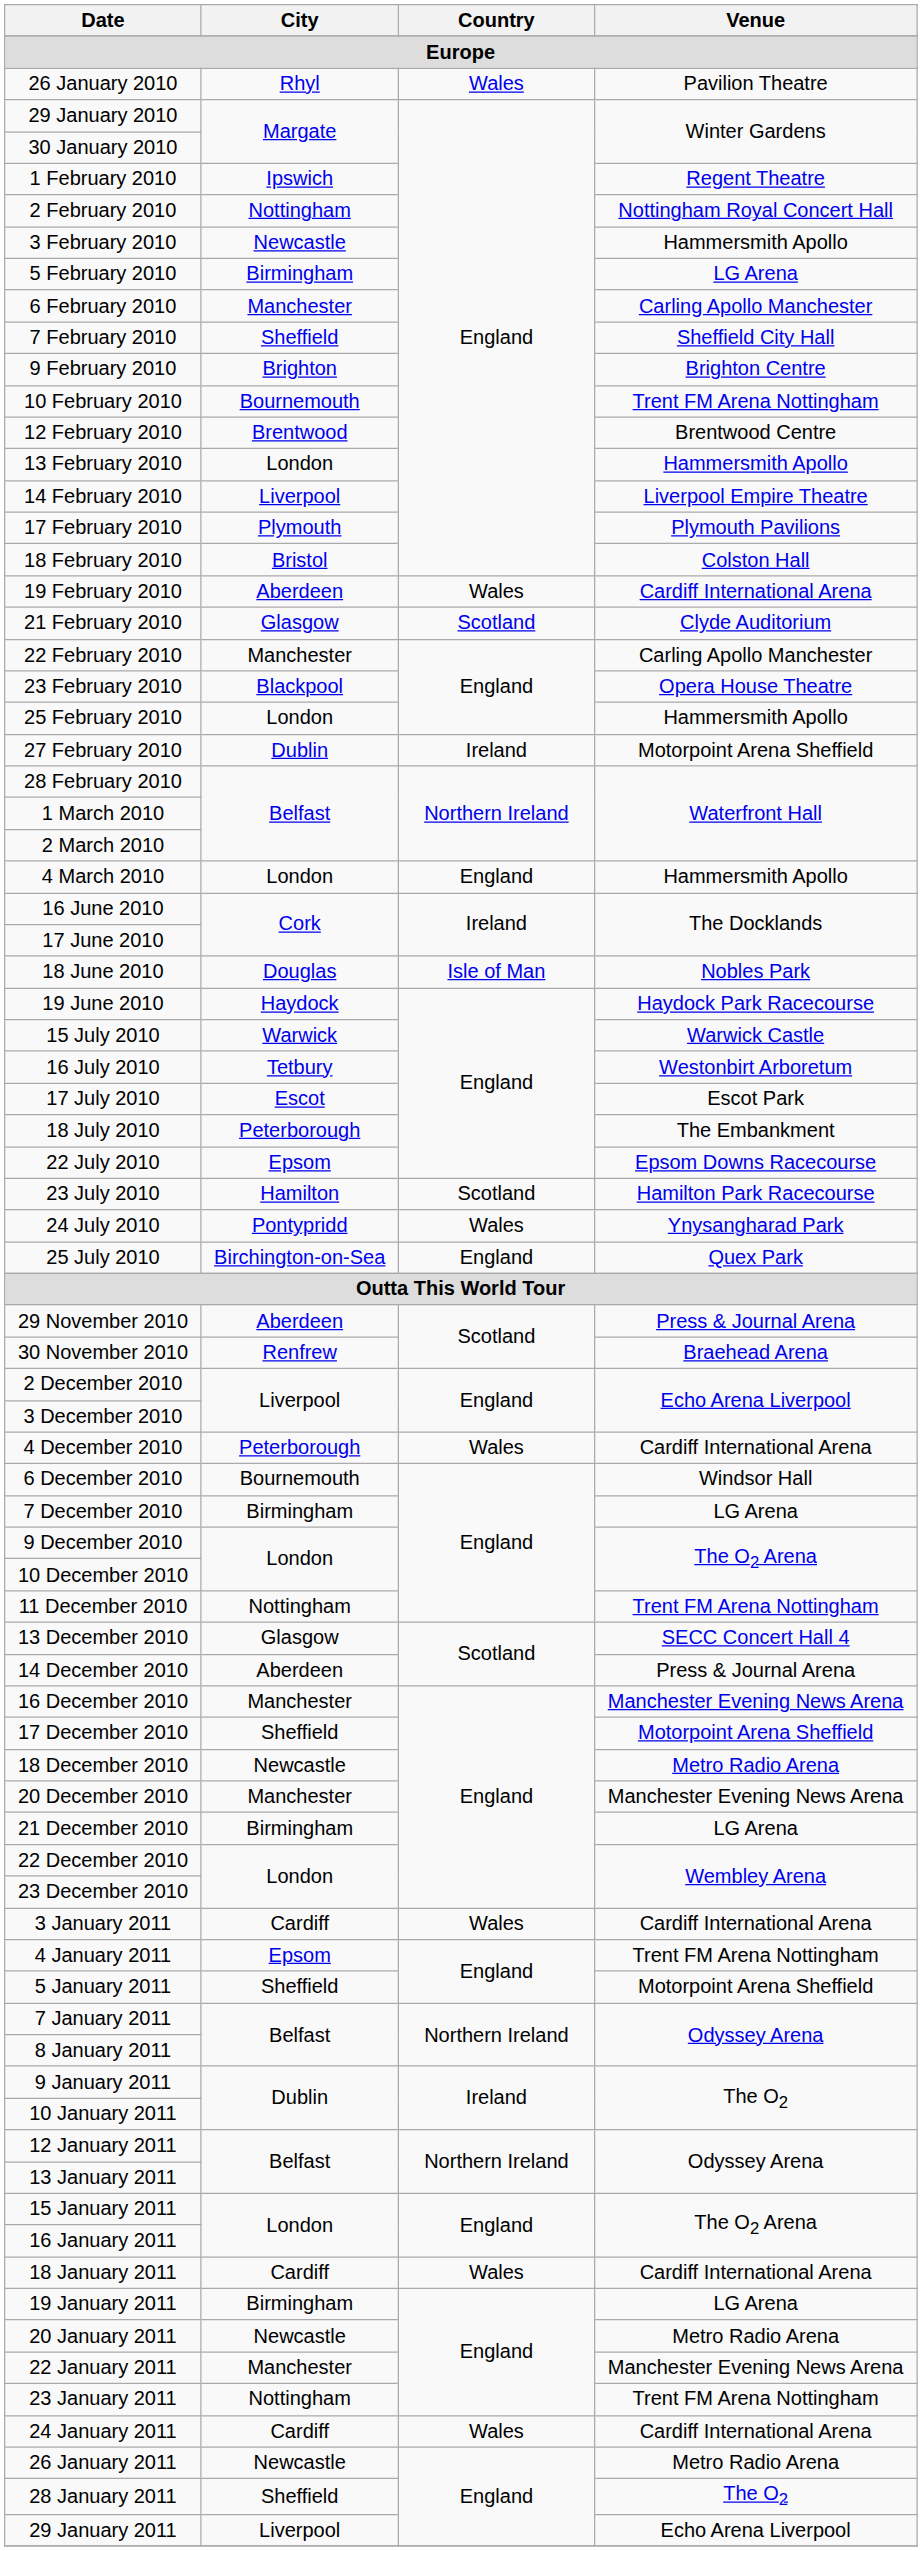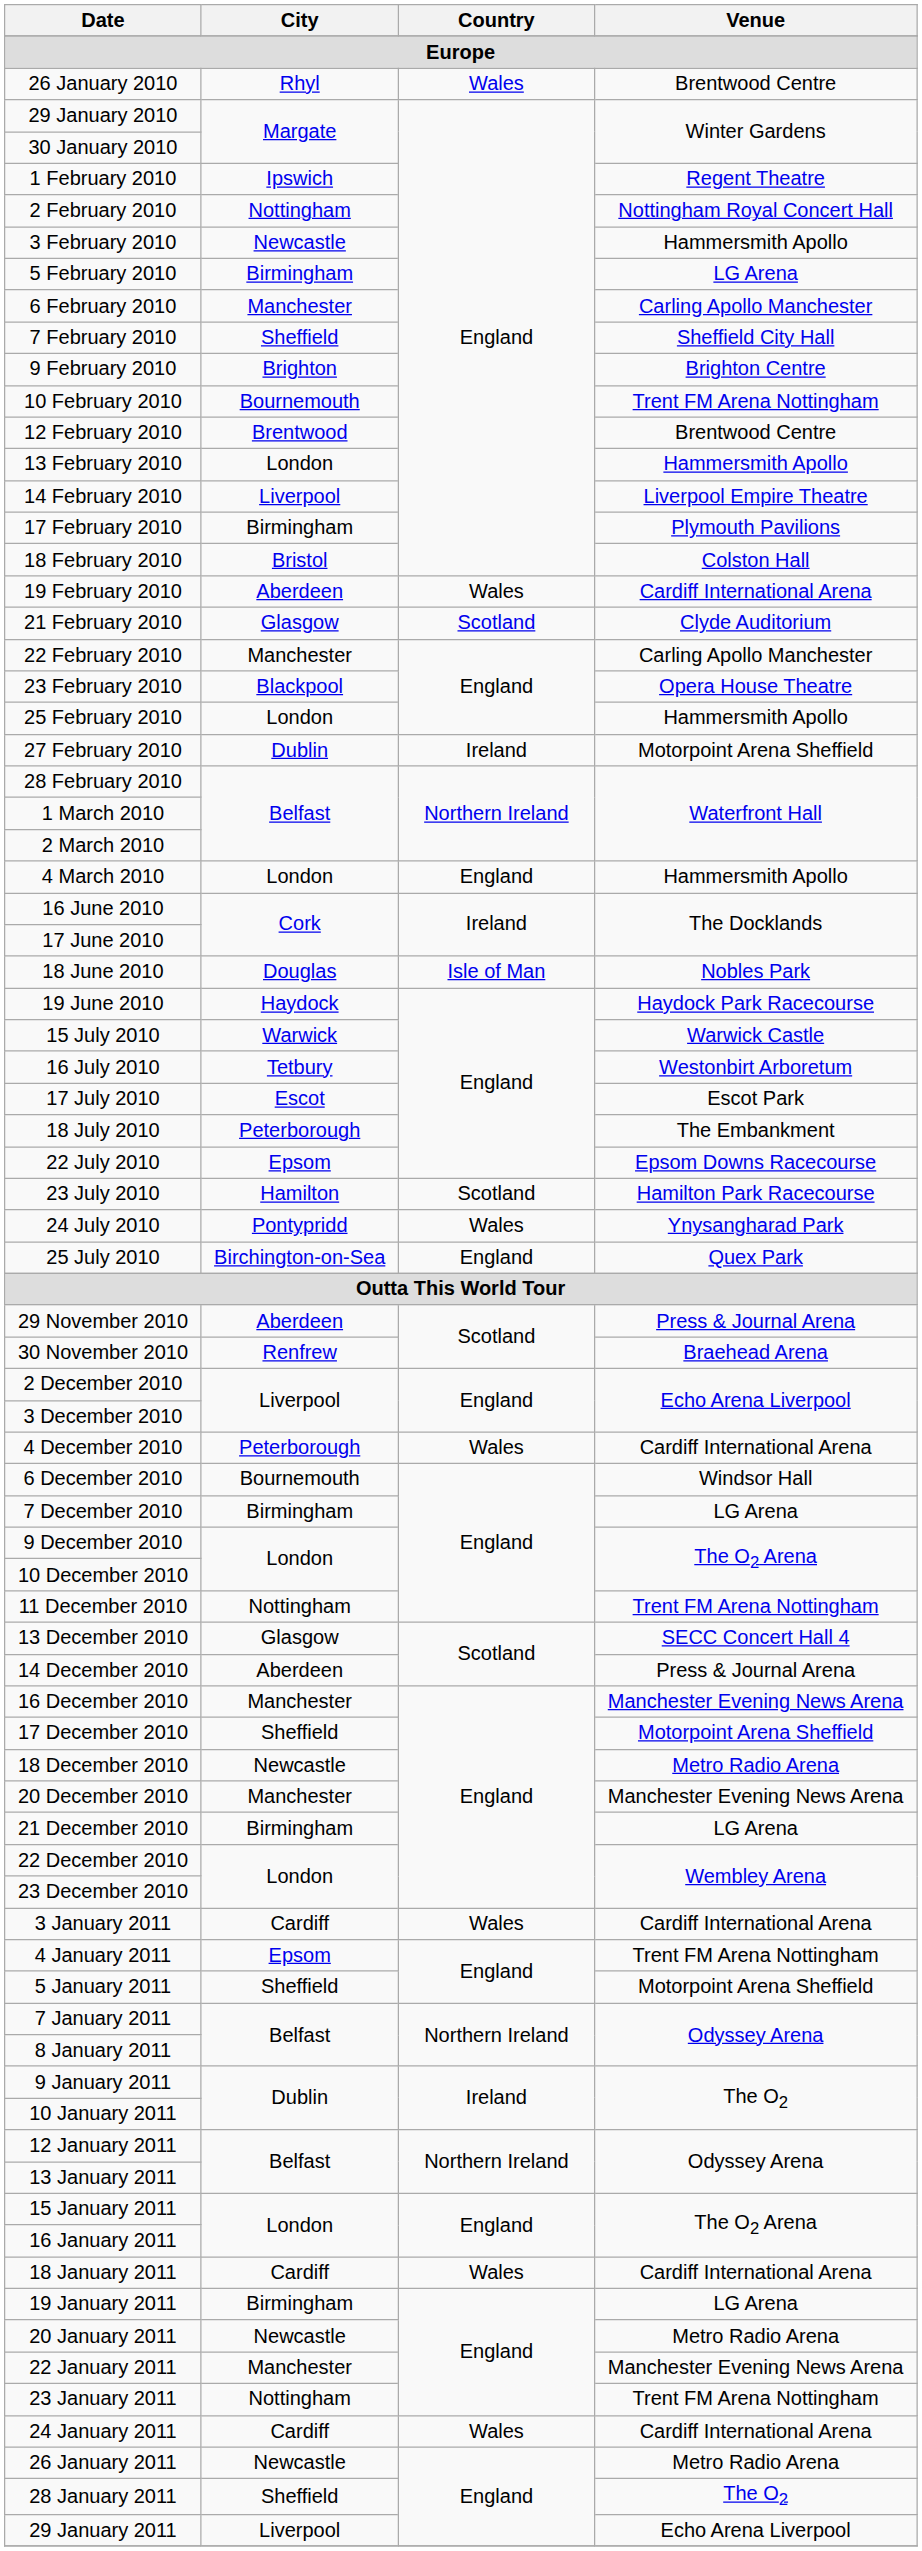26 January 2010 | Venue: Pavilion Theatre -> Brentwood Centre
17 February 2010 | City: Plymouth -> Birmingham
